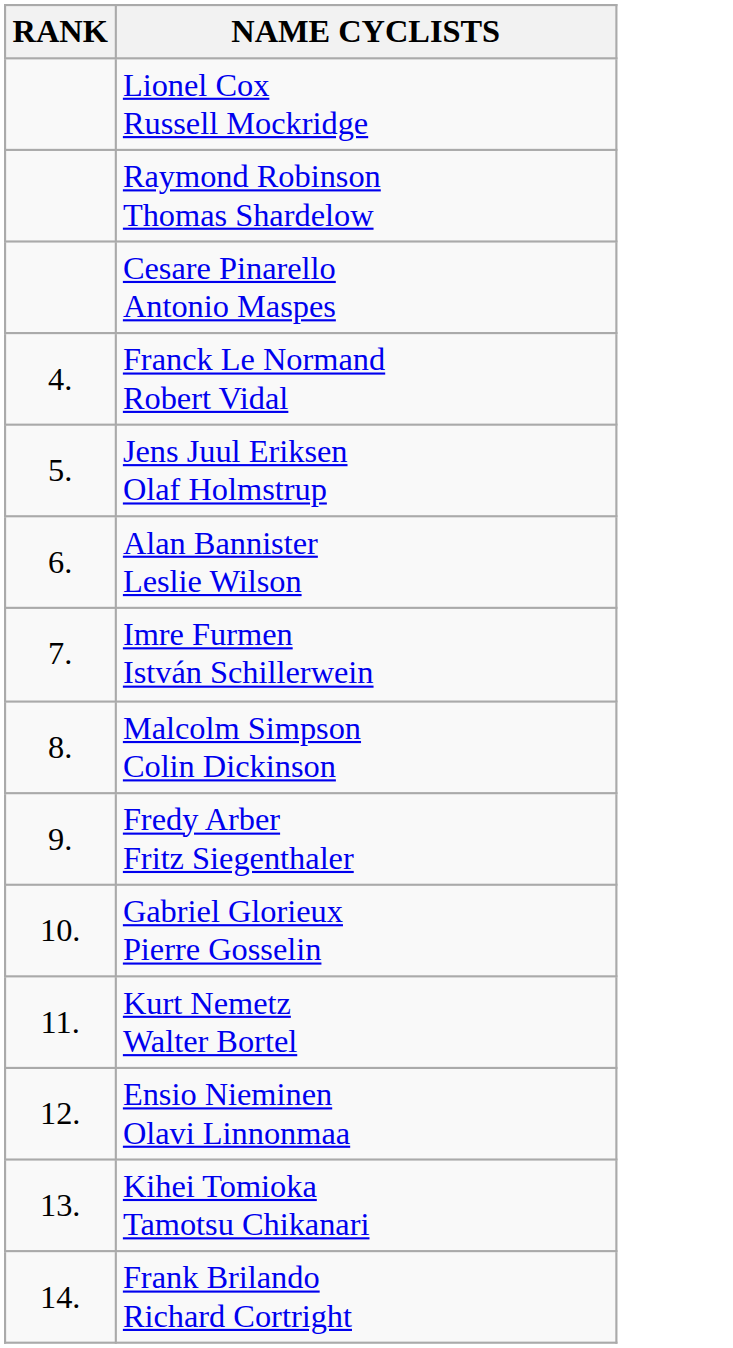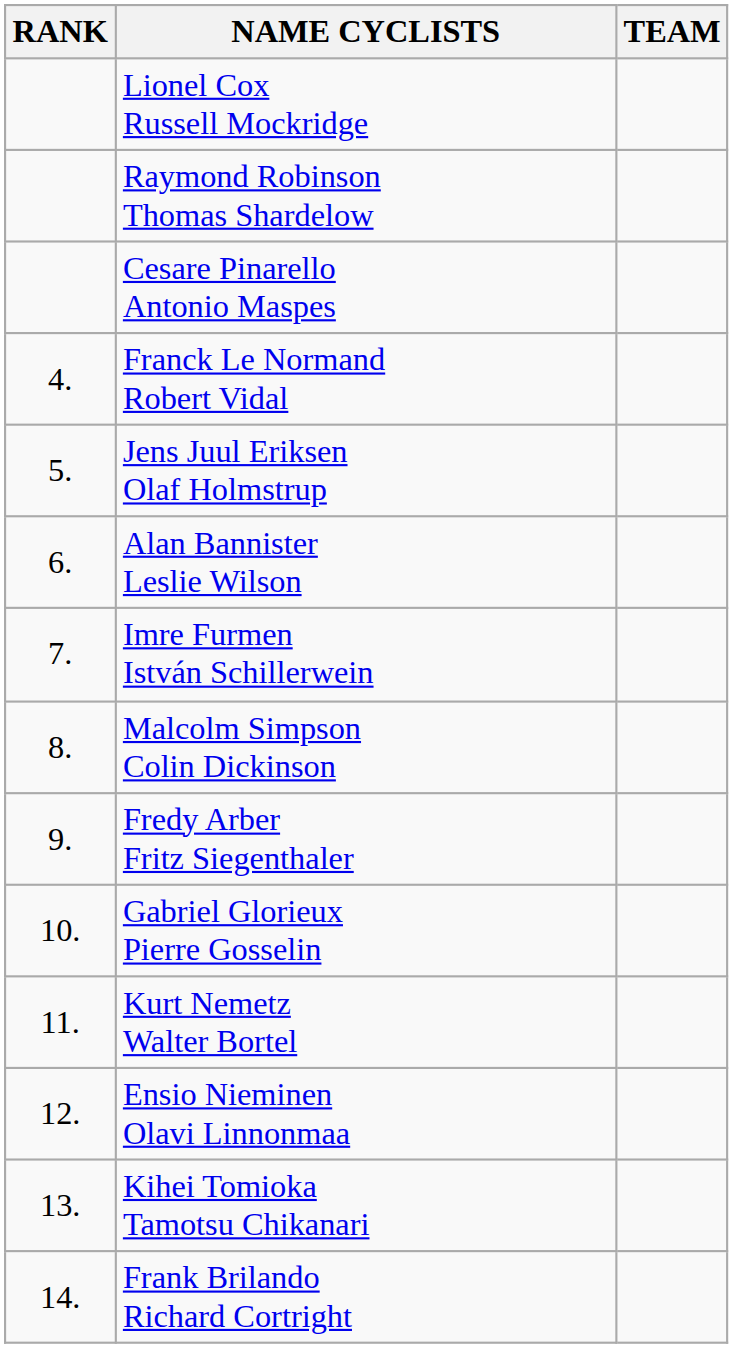+ column: TEAM
